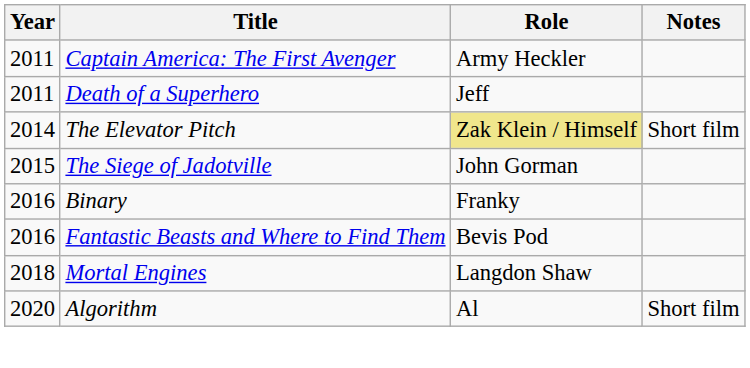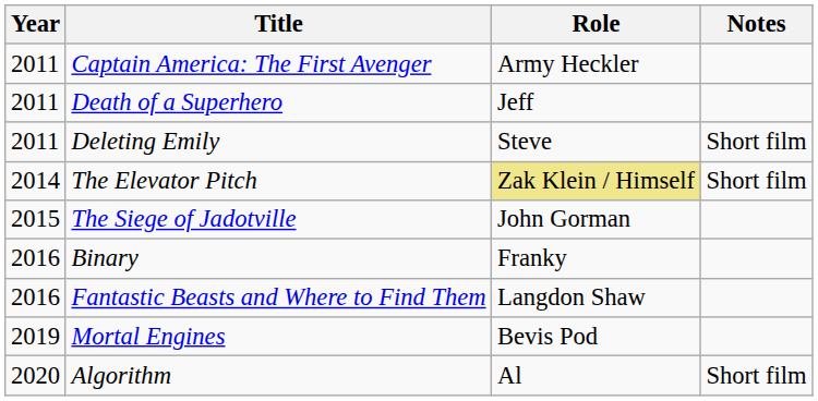+ row: 2011 | Deleting Emily | Steve | Short film
Fantastic Beasts and Where to Find Them | Role: Bevis Pod -> Langdon Shaw
Mortal Engines | Year: 2018 -> 2019
Mortal Engines | Role: Langdon Shaw -> Bevis Pod
